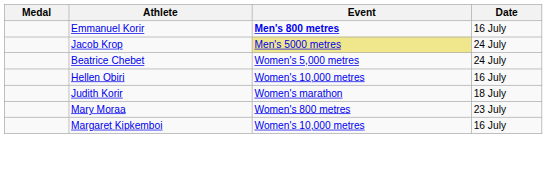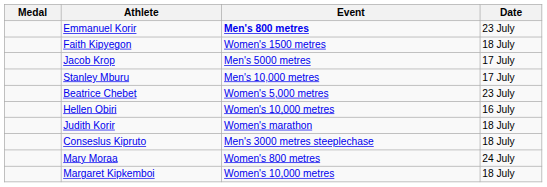Emmanuel Korir | Date: 16 July -> 23 July
+ row: Faith Kipyegon | Women's 1500 metres | 18 July
Jacob Krop | Event: khaki background -> no background
Jacob Krop | Date: 24 July -> 17 July
+ row: Stanley Mburu | Men's 10,000 metres | 17 July
Beatrice Chebet | Date: 24 July -> 23 July
+ row: Conseslus Kipruto | Men's 3000 metres steeplechase | 18 July
Mary Moraa | Date: 23 July -> 24 July
Margaret Kipkemboi | Date: 16 July -> 18 July
